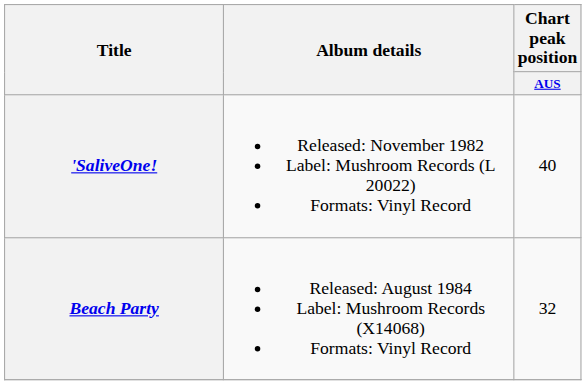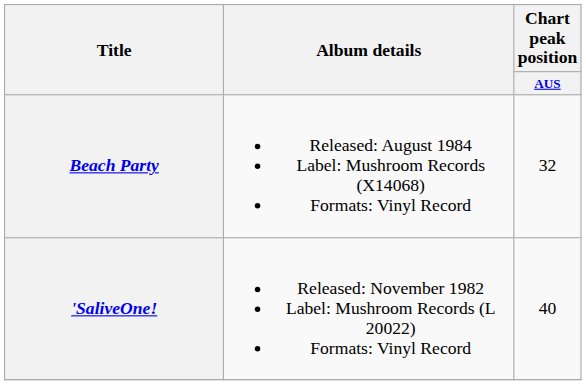rows swapped: 'SaliveOne! <-> Beach Party
